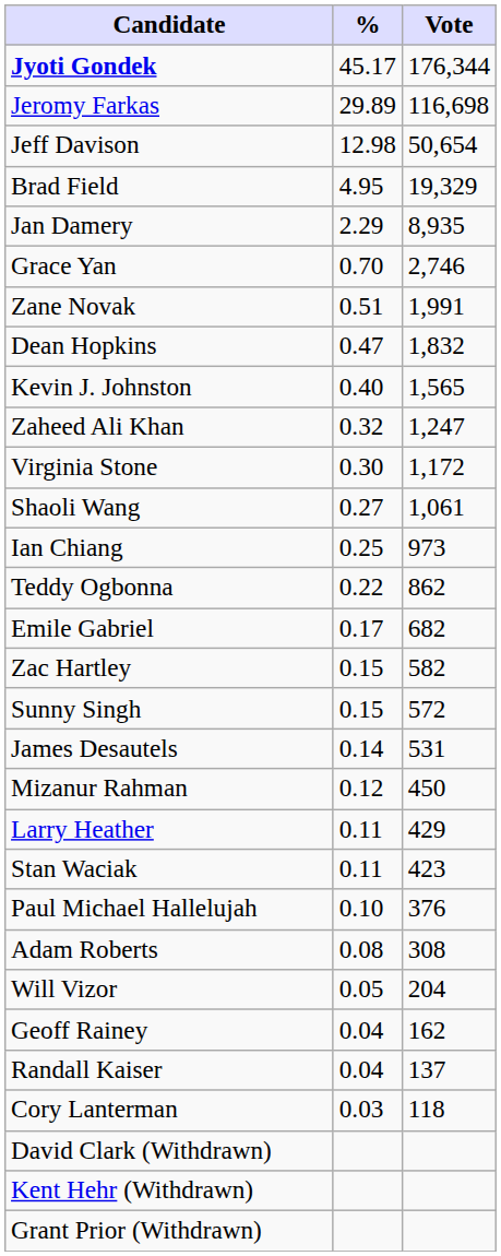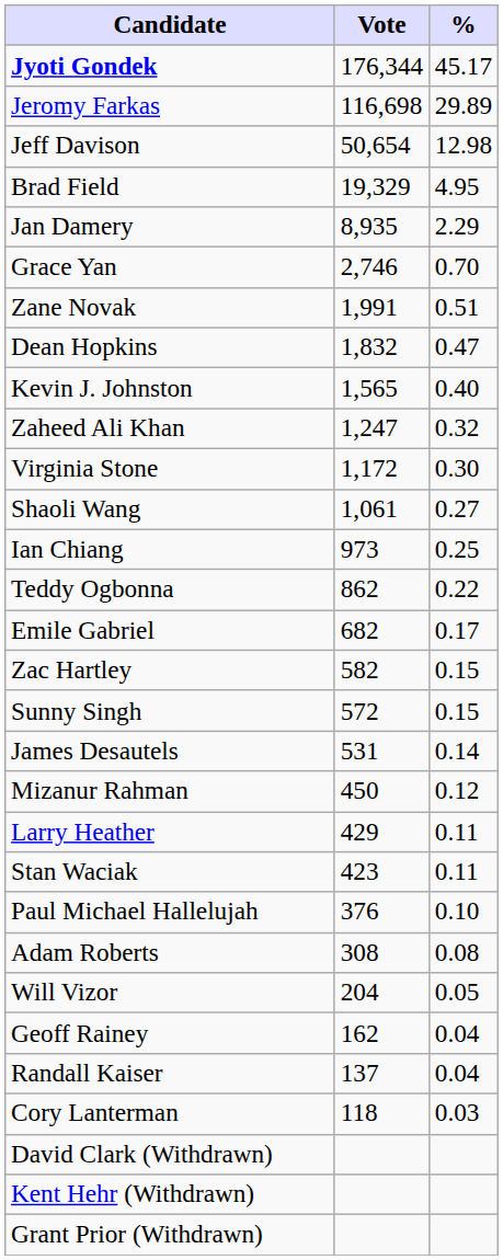columns swapped: Vote <-> %
